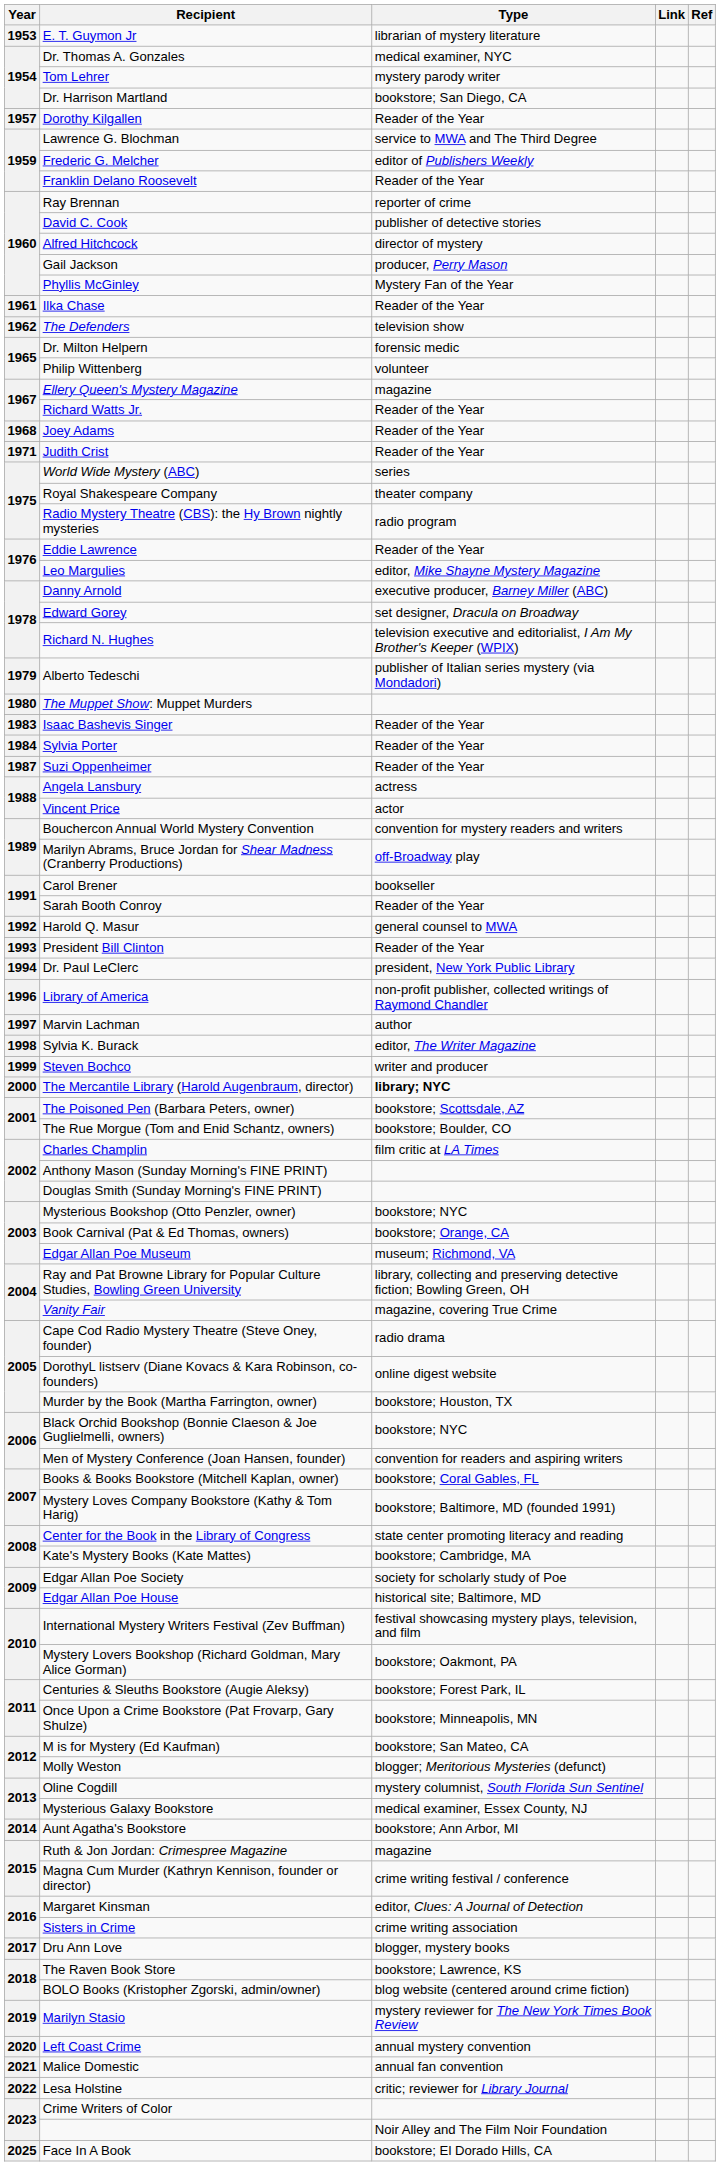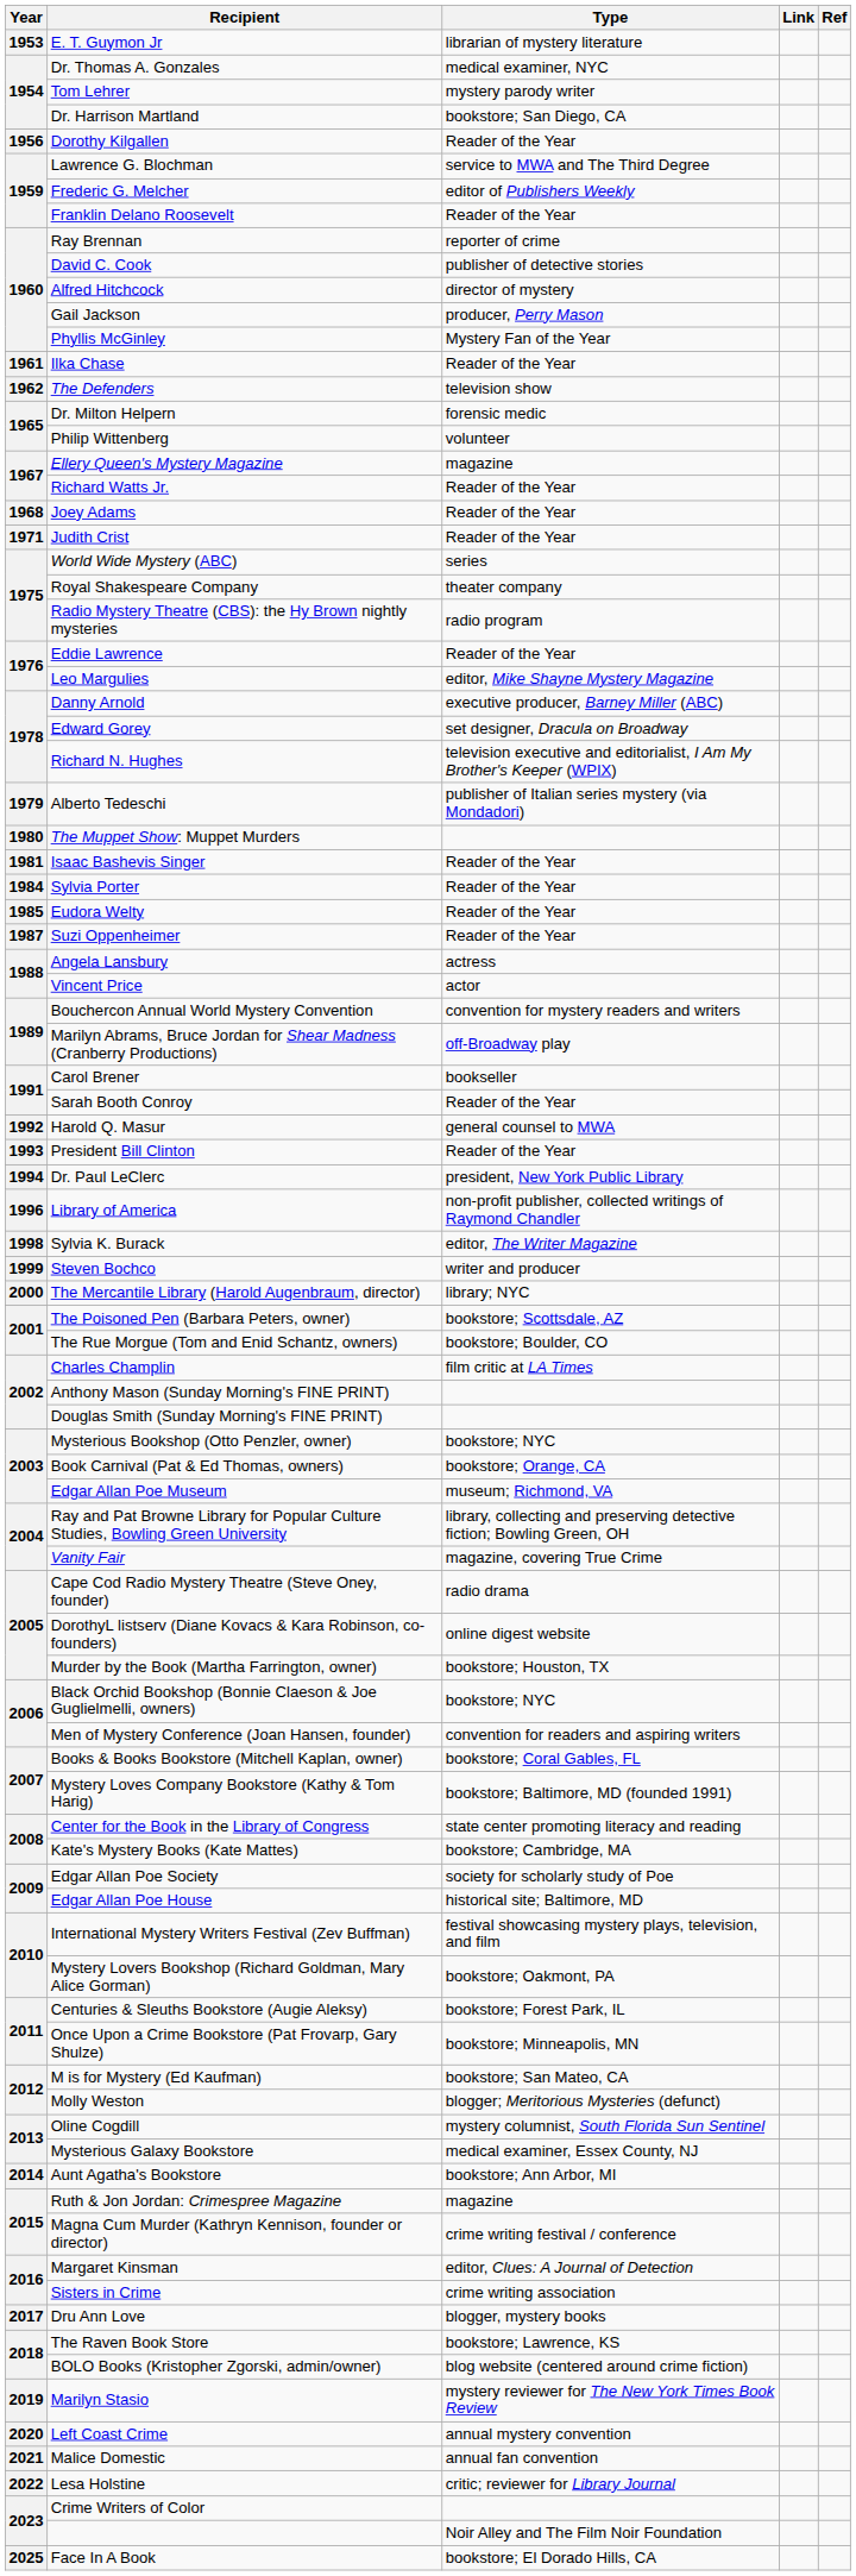Dorothy Kilgallen | Year: 1957 -> 1956
Isaac Bashevis Singer | Year: 1983 -> 1981
+ row: 1985 | Eudora Welty | Reader of the Year
- row: 1997 | Marvin Lachman | author
The Mercantile Library (Harold Augenbraum, director) | Type: bold -> normal
